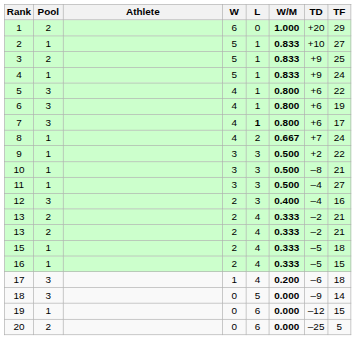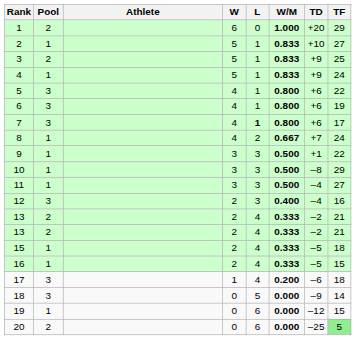9 | TD: +2 -> +1
10 | TF: 21 -> 29
20 | TF: no background -> lightgreen background
